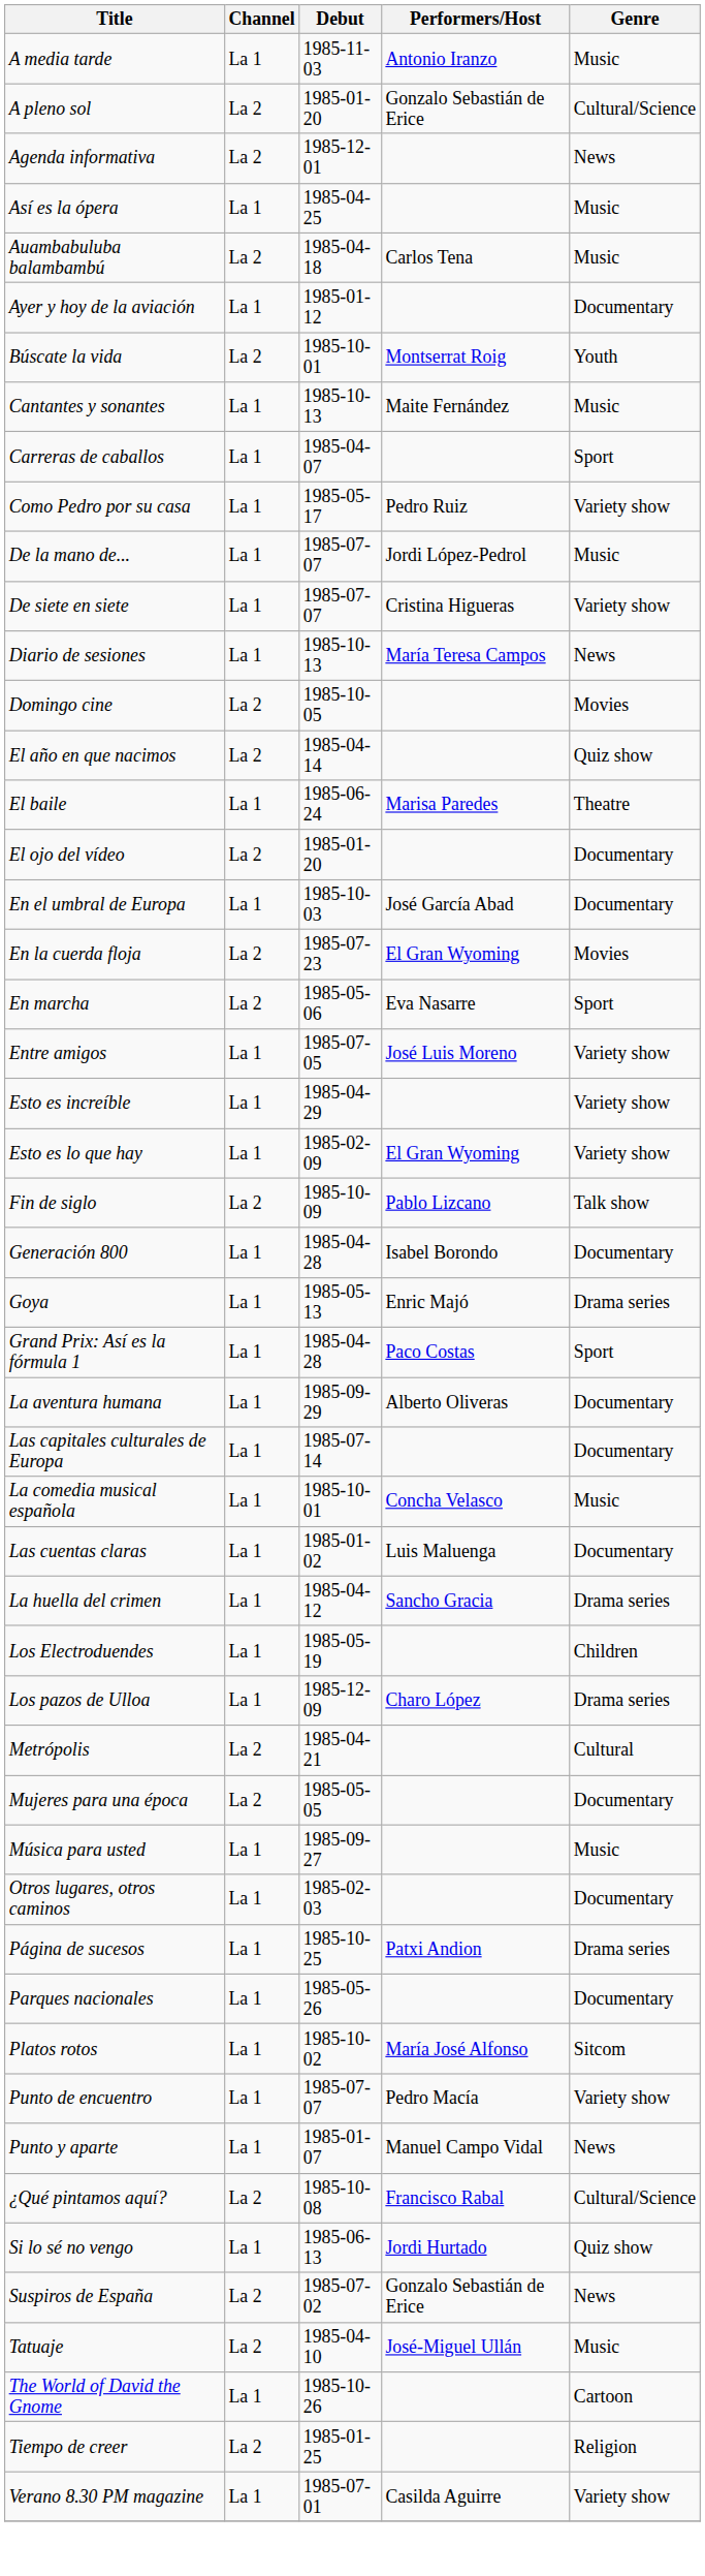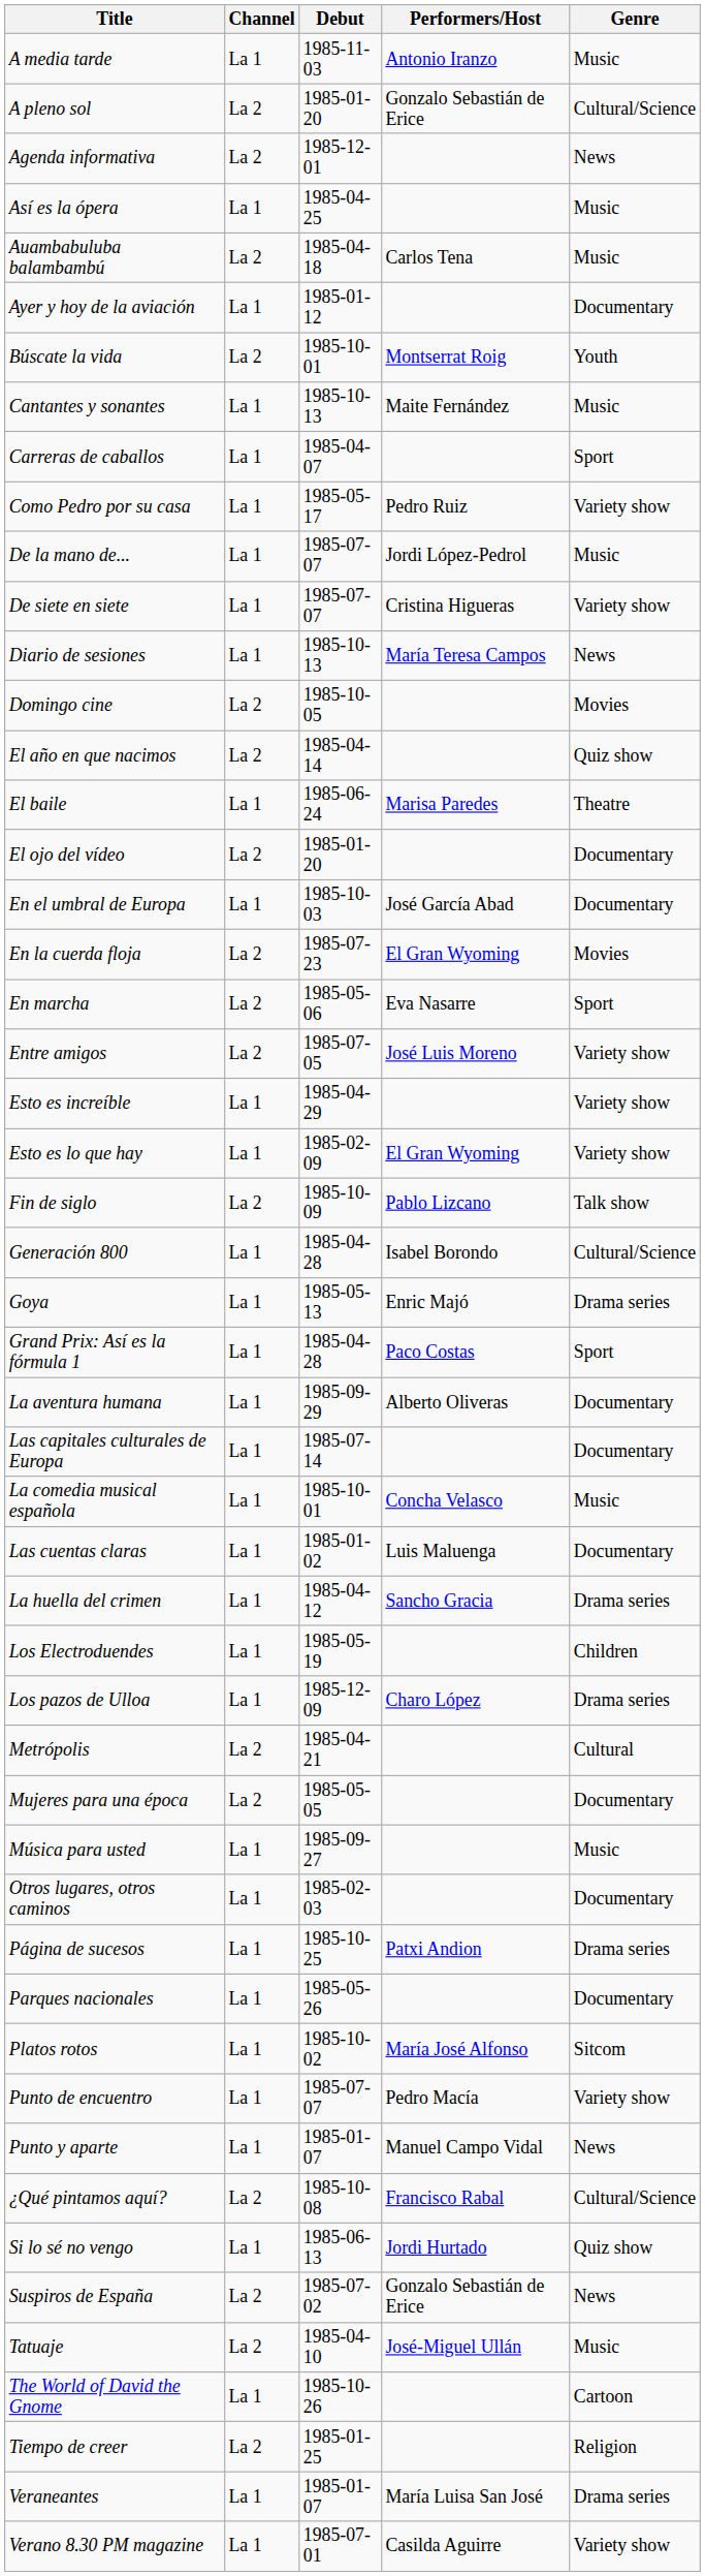Entre amigos | Channel: La 1 -> La 2
Generación 800 | Genre: Documentary -> Cultural/Science
+ row: Veraneantes | La 1 | 1985-01-07 | María Luisa San José | Drama series
